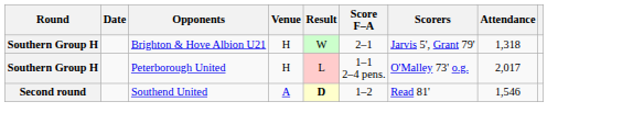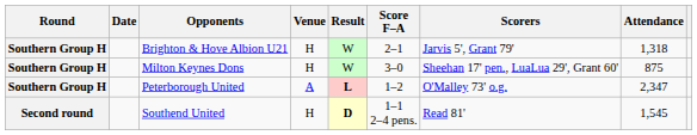+ row: Southern Group H | Milton Keynes Dons | H | W | 3–0 | Sheehan 17' pen., LuaLua 29', Grant 60' | 875
Peterborough United | Venue: H -> A
Peterborough United | Result: normal -> bold
Peterborough United | Score F–A: 1–1 2–4 pens. -> 1–2
Peterborough United | Attendance: 2,017 -> 2,347
Southend United | Venue: A -> H
Southend United | Score F–A: 1–2 -> 1–1 2–4 pens.
Southend United | Attendance: 1,546 -> 1,545
